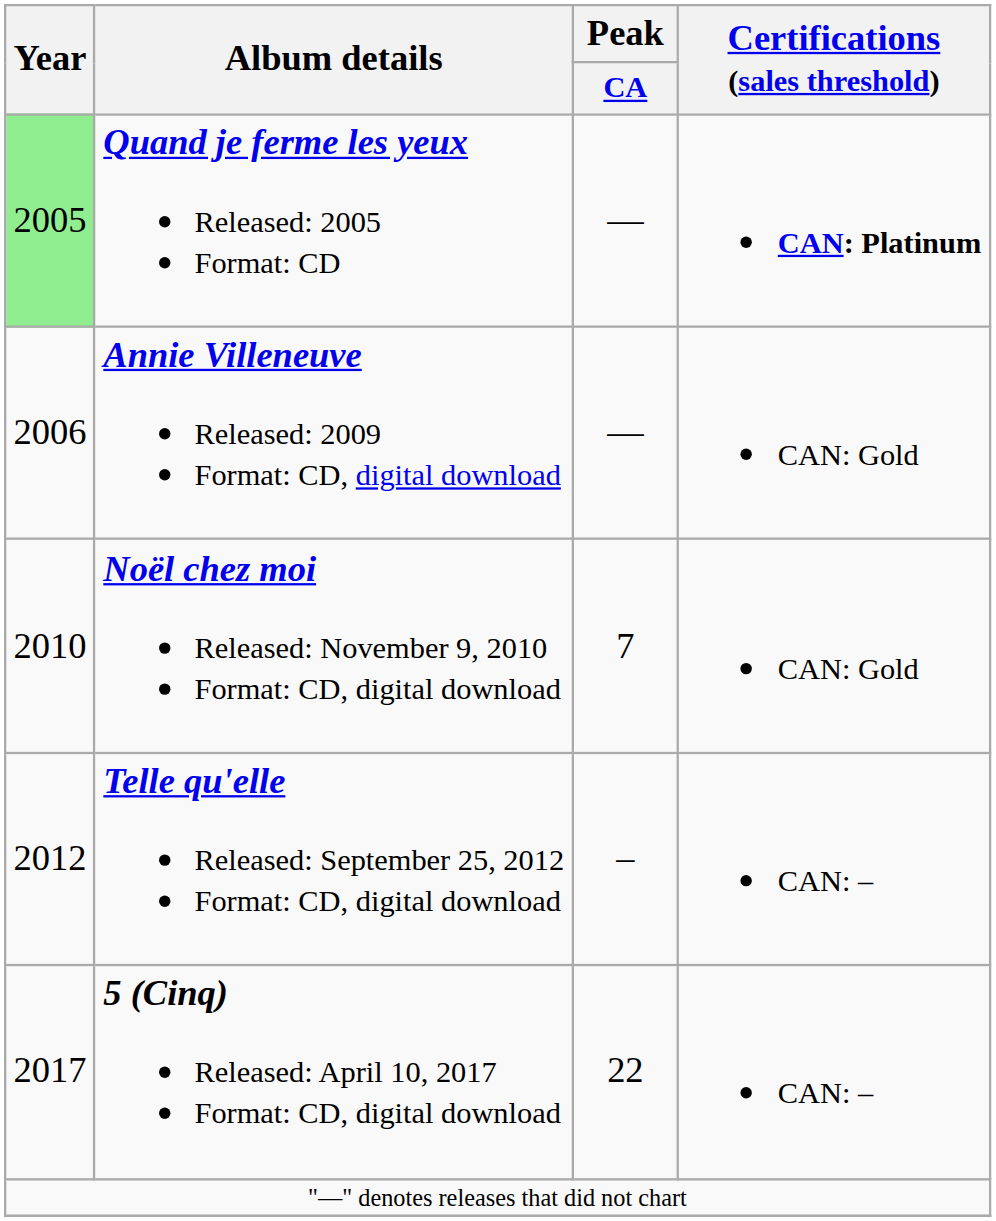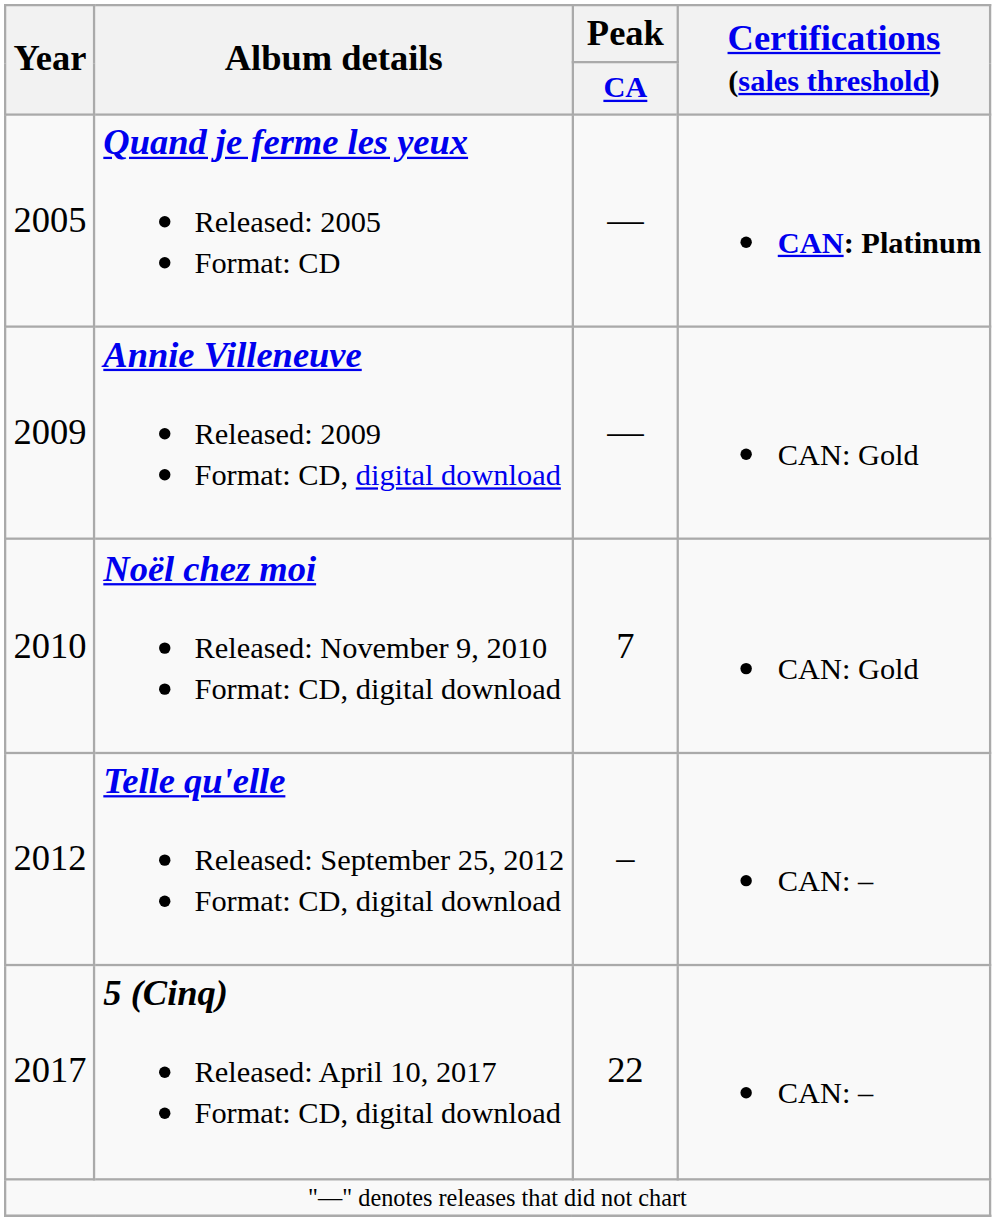Quand je ferme les yeux Released: 2005 Format: CD | Year: lightgreen background -> no background
Annie Villeneuve Released: 2009 Format: CD, digital download | Year: 2006 -> 2009
